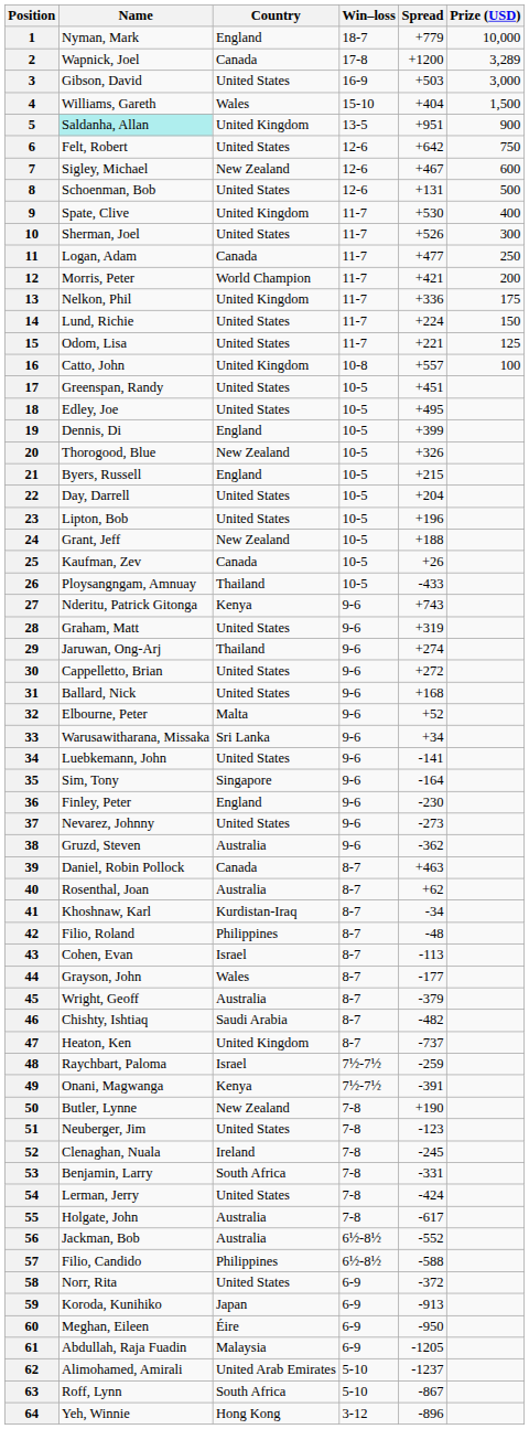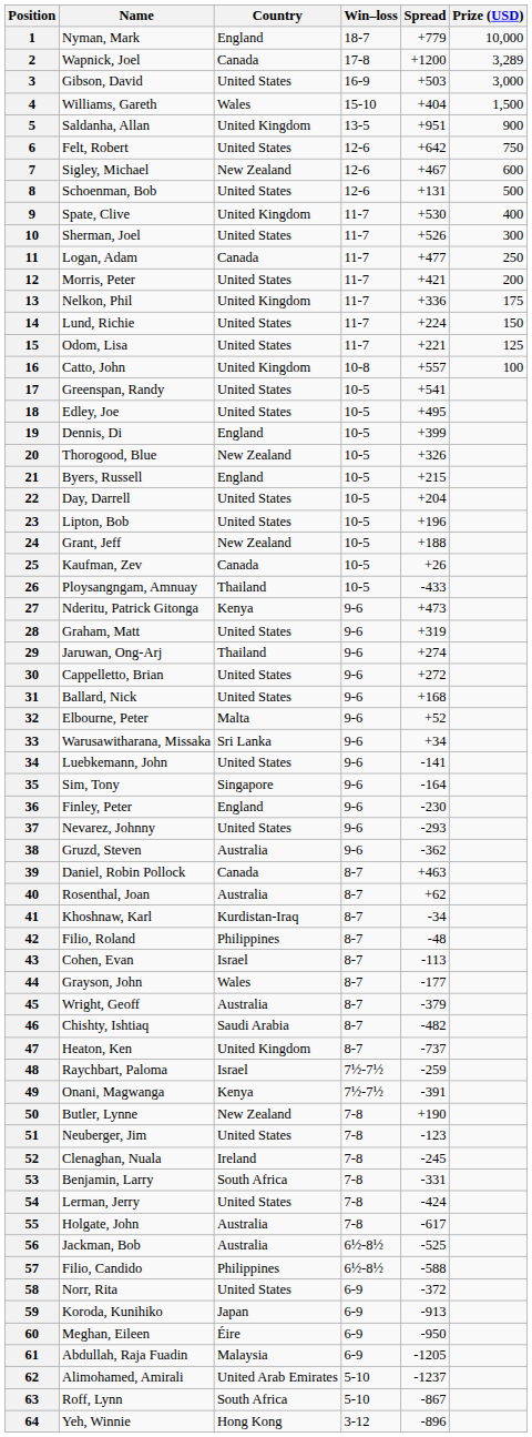5 | Name: paleturquoise background -> no background
12 | Country: World Champion -> United States
17 | Spread: +451 -> +541
27 | Spread: +743 -> +473
37 | Spread: -273 -> -293
56 | Spread: -552 -> -525
